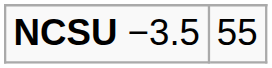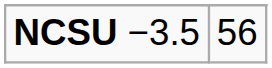NCSU −3.5 | column 2: 55 -> 56
